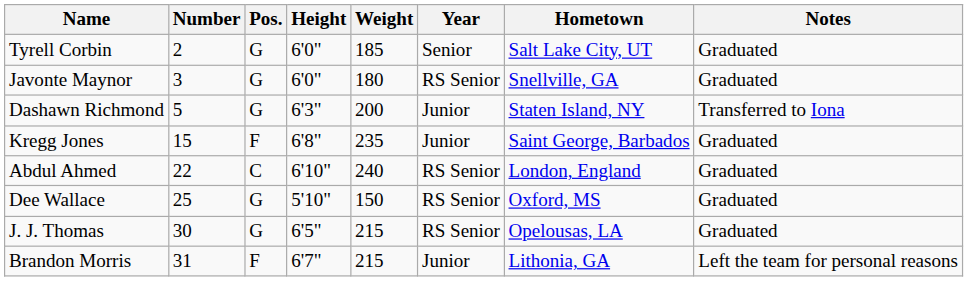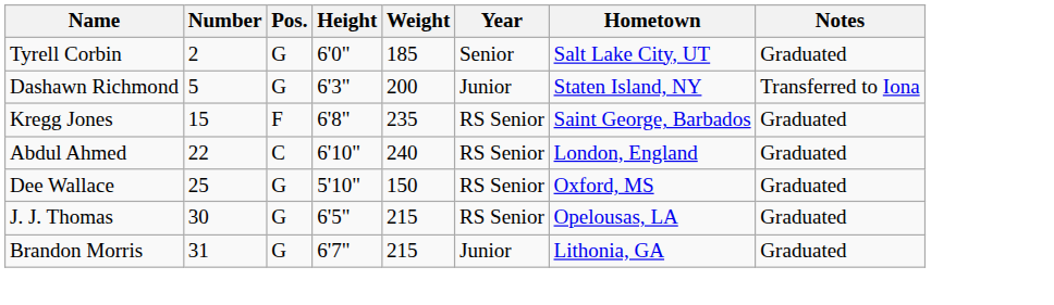- row: Javonte Maynor | 3 | G | 6'0" | 180 | RS Senior | Snellville, GA | Graduated
Kregg Jones | Year: Junior -> RS Senior
Brandon Morris | Pos.: F -> G
Brandon Morris | Notes: Left the team for personal reasons -> Graduated
